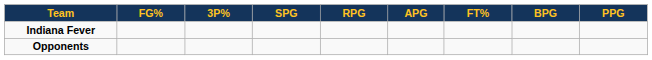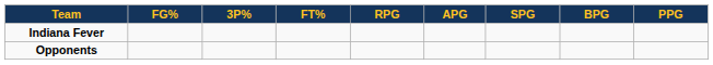columns swapped: FT% <-> SPG
